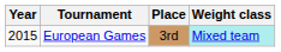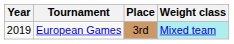European Games | Year: 2015 -> 2019
